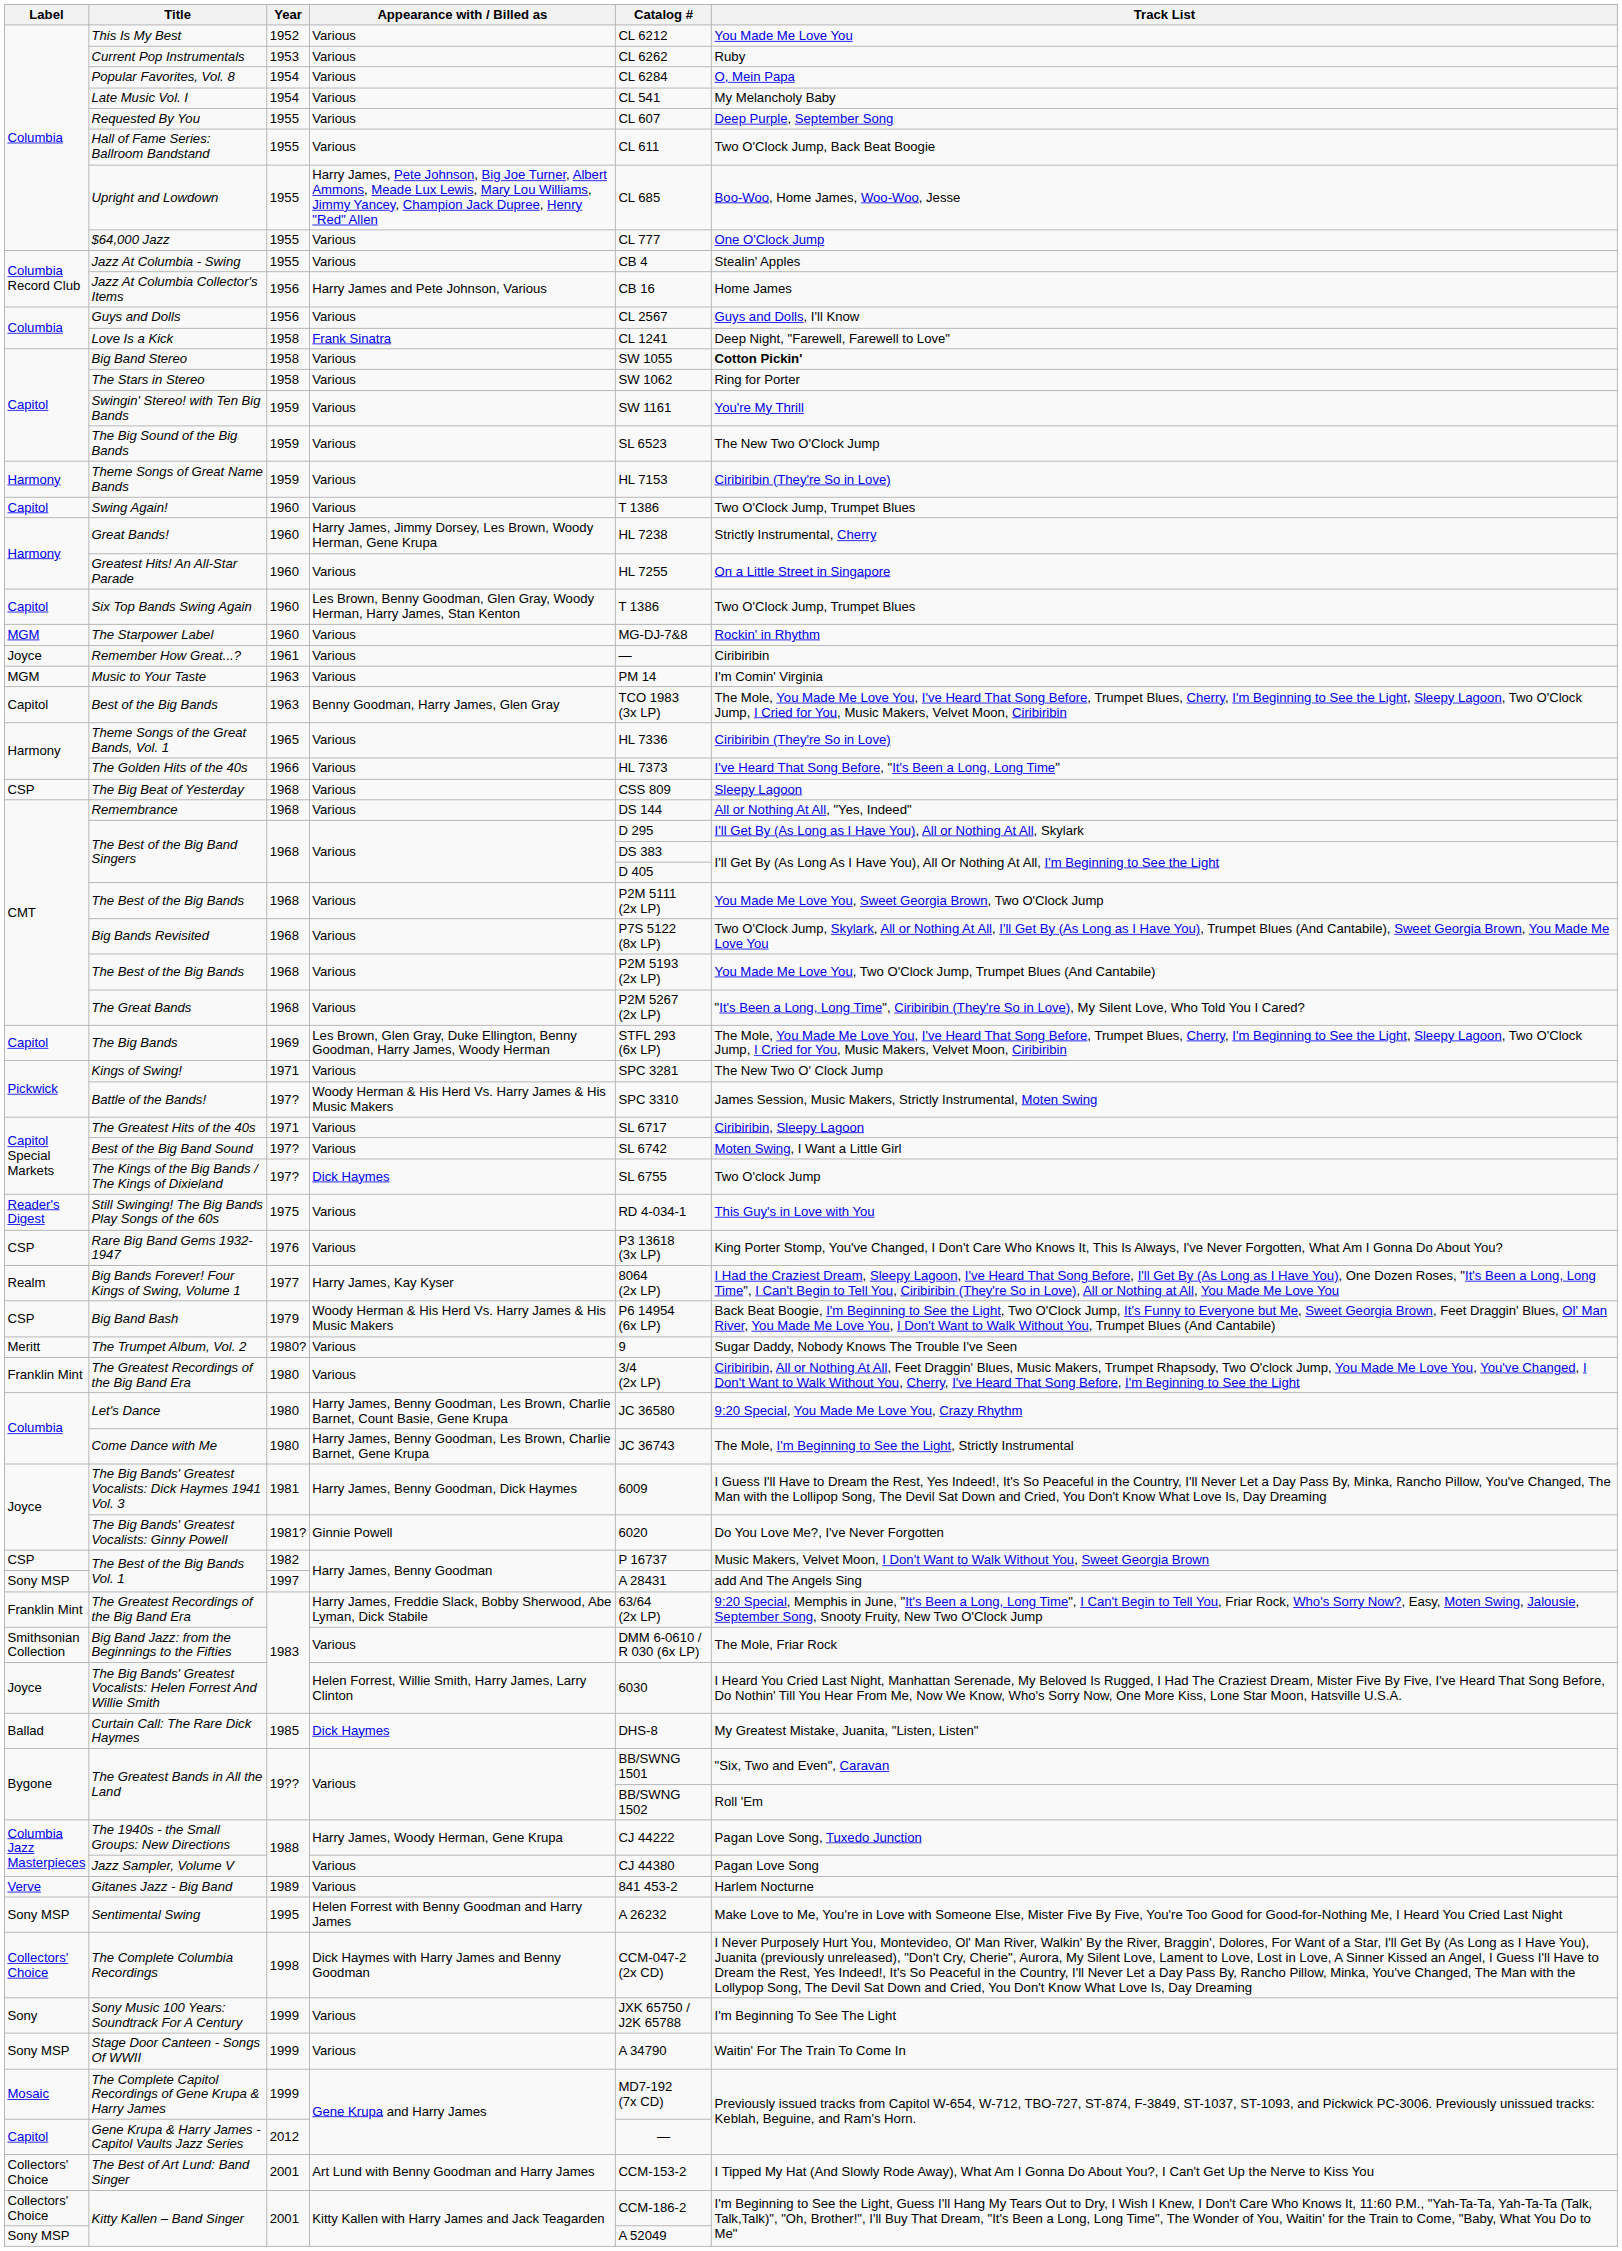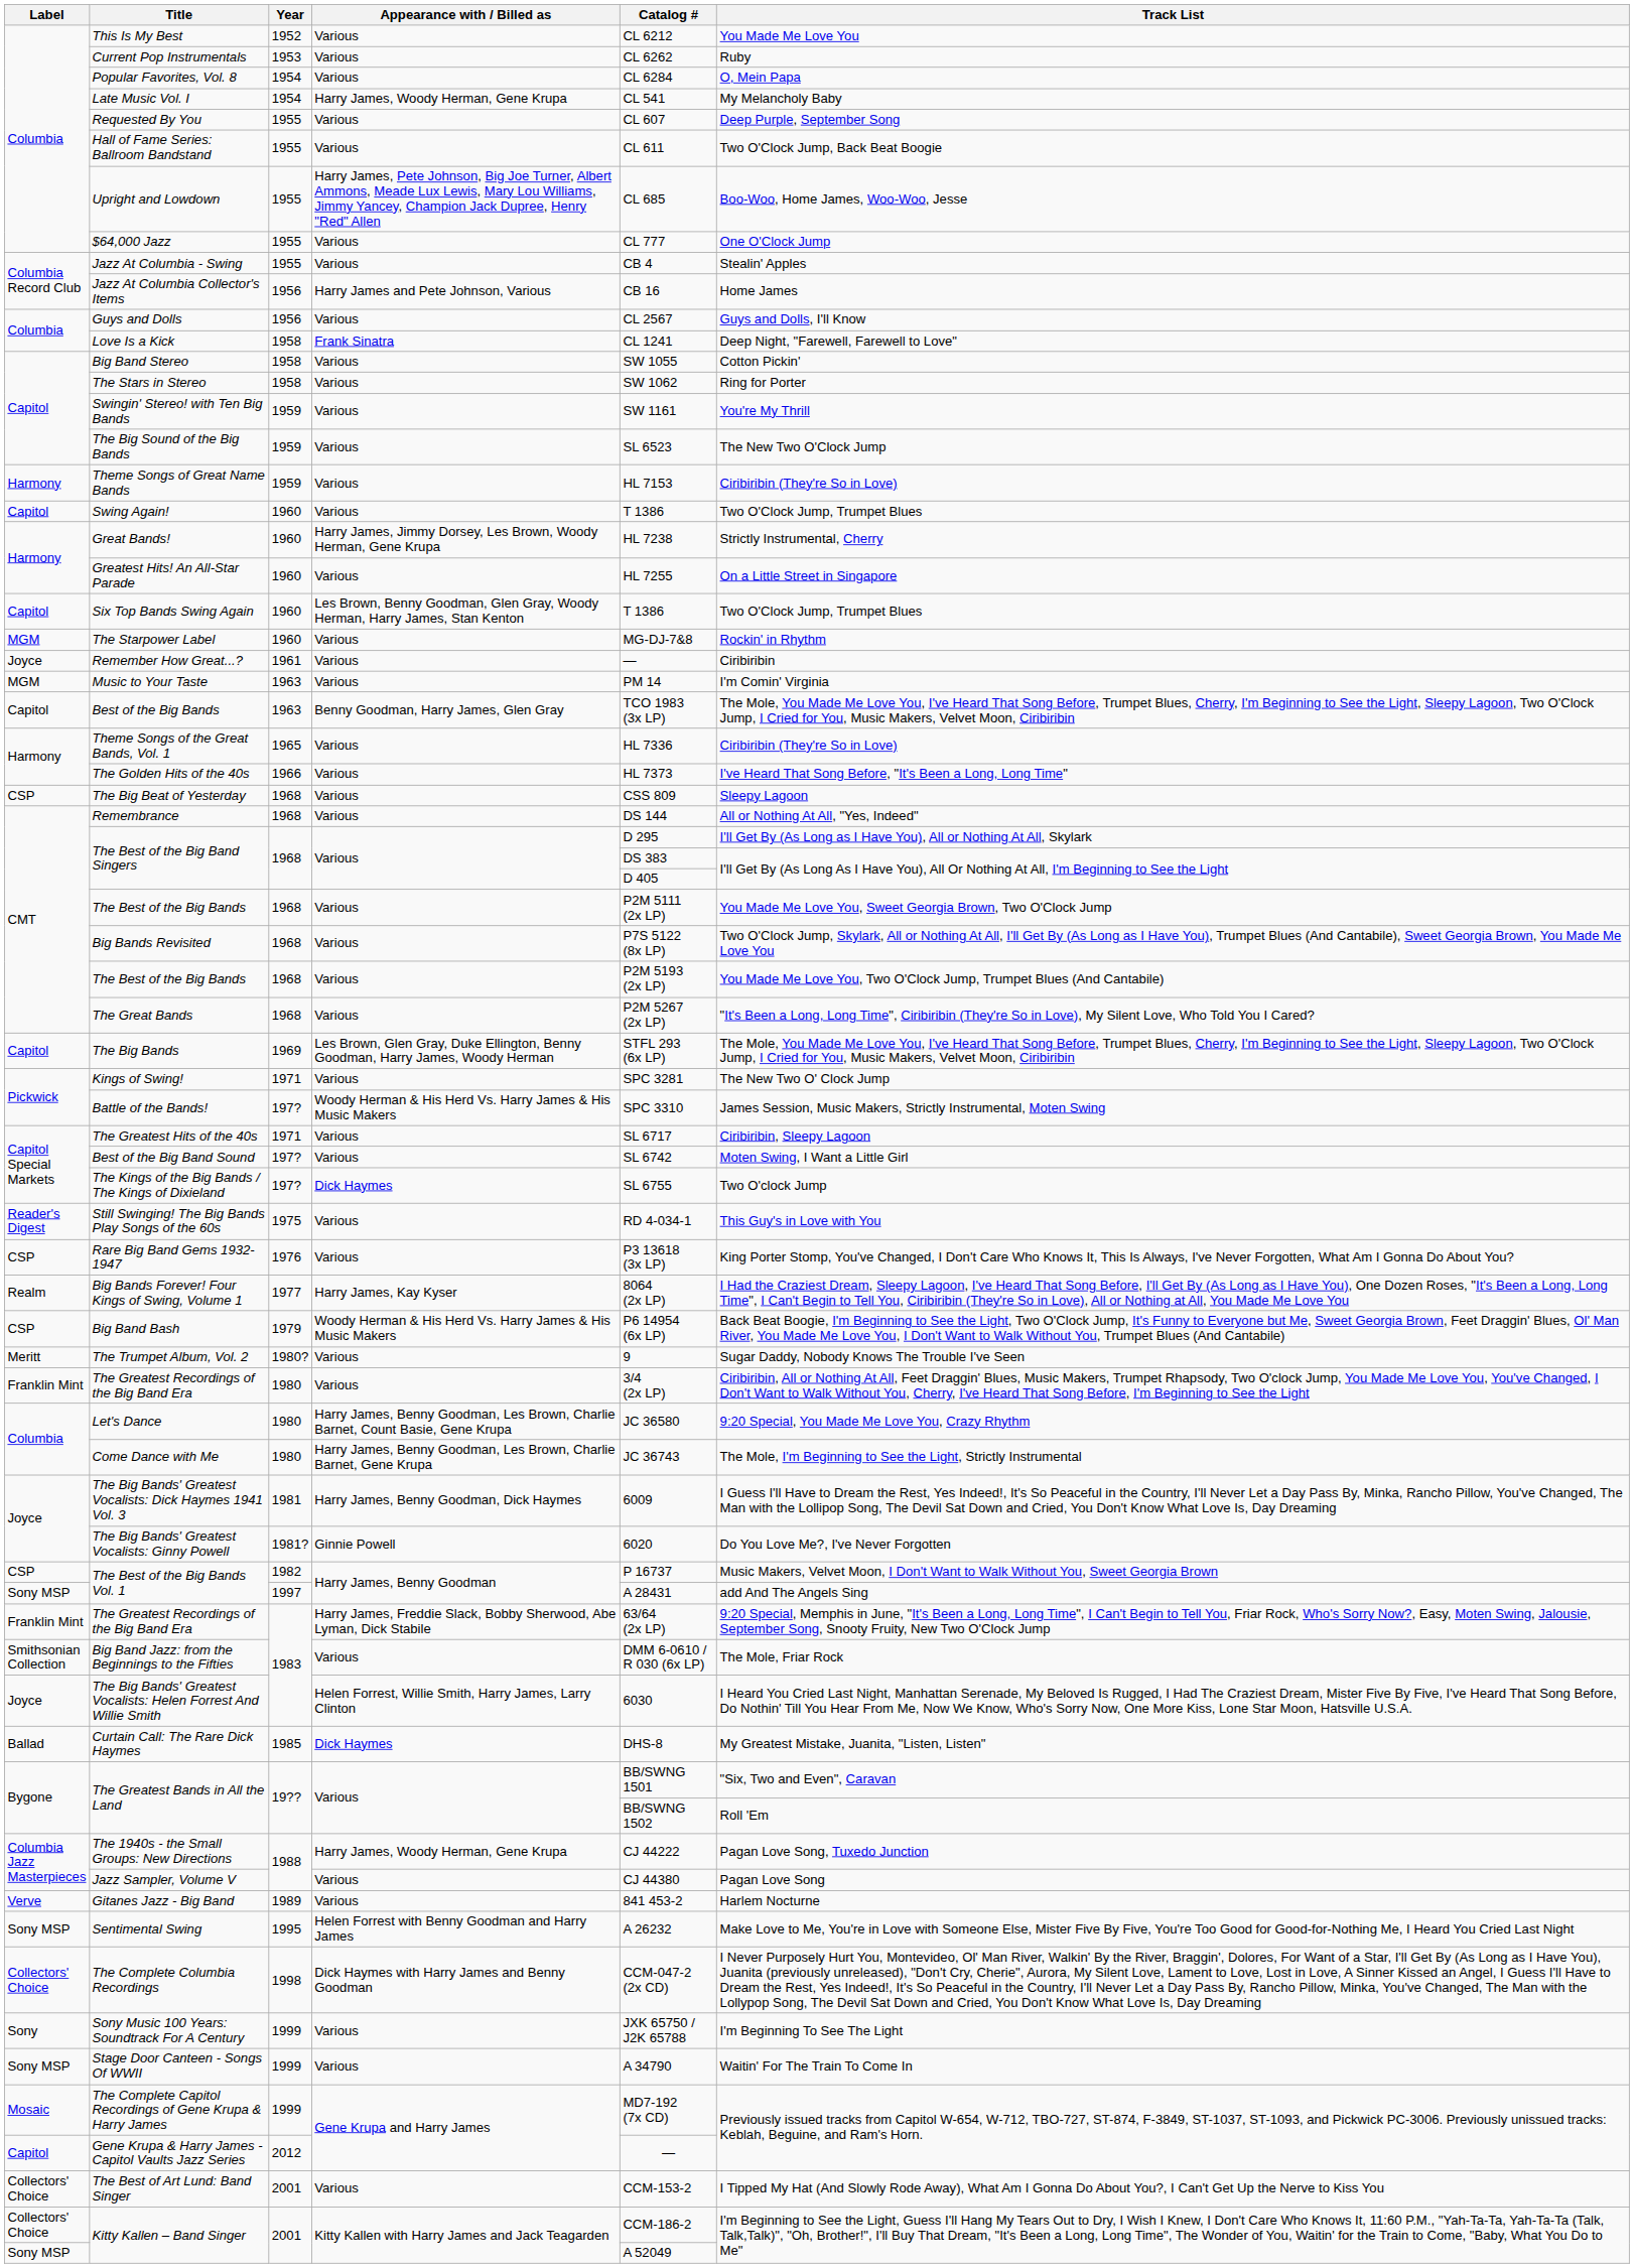Late Music Vol. I | Appearance with / Billed as: Various -> Harry James, Woody Herman, Gene Krupa
Big Band Stereo | Track List: bold -> normal
The Best of Art Lund: Band Singer | Appearance with / Billed as: Art Lund with Benny Goodman and Harry James -> Various
